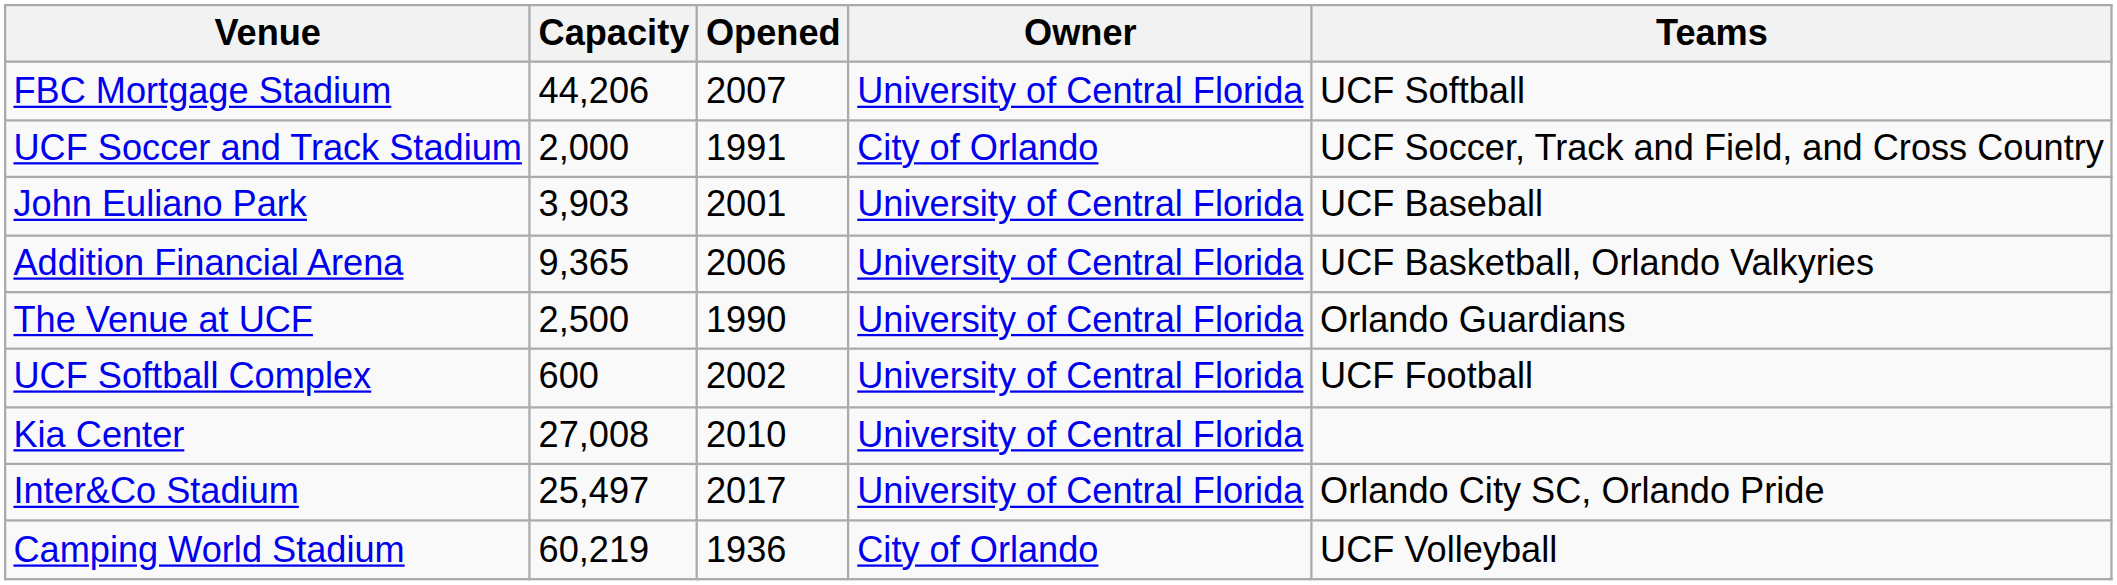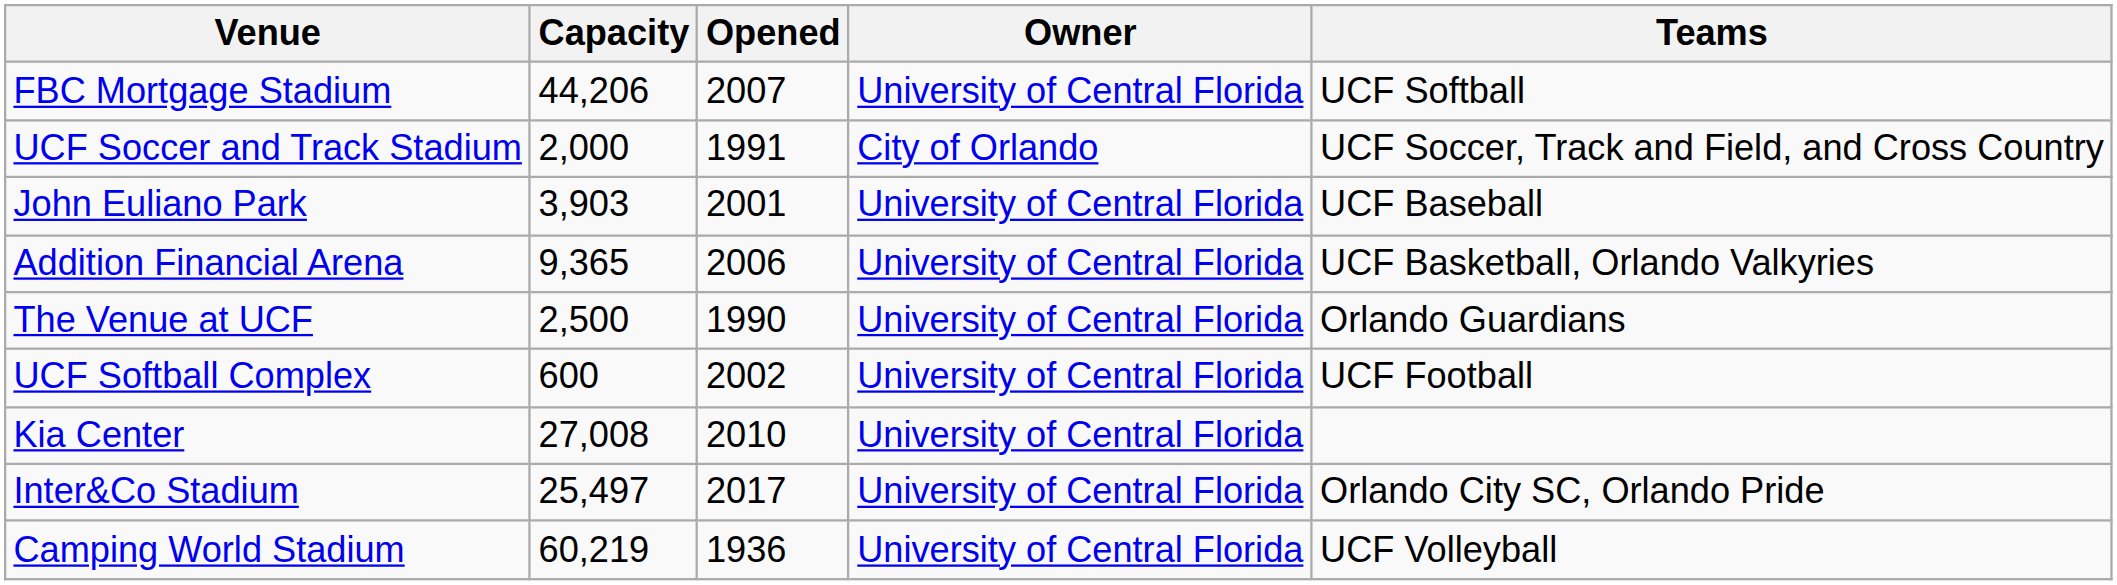Camping World Stadium | Owner: City of Orlando -> University of Central Florida
